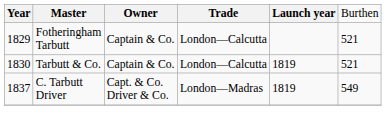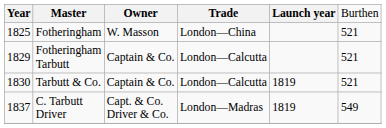+ row: 1825 | Fotheringham | W. Masson | London—China | 521
